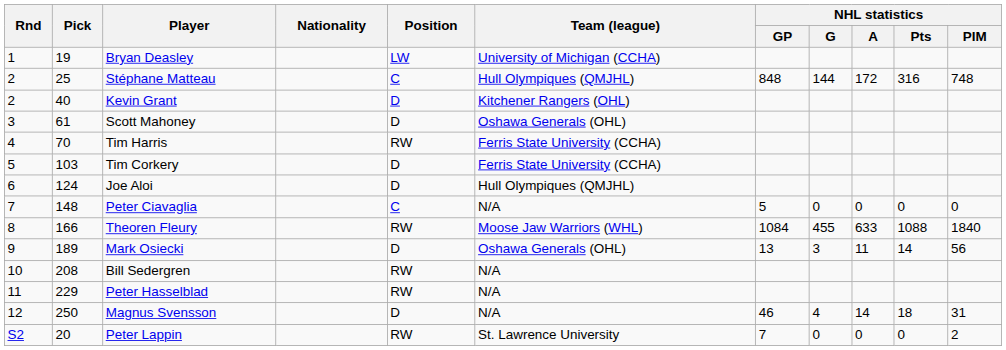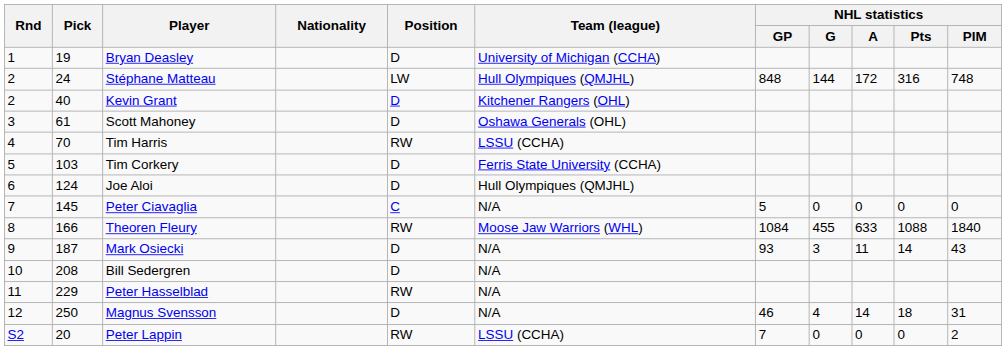Bryan Deasley | Position: LW -> D
Stéphane Matteau | Pick: 25 -> 24
Stéphane Matteau | Position: C -> LW
Tim Harris | Team (league): Ferris State University (CCHA) -> LSSU (CCHA)
Peter Ciavaglia | Pick: 148 -> 145
Mark Osiecki | Pick: 189 -> 187
Mark Osiecki | Team (league): Oshawa Generals (OHL) -> N/A
Mark Osiecki | NHL statistics / GP: 13 -> 93
Mark Osiecki | NHL statistics / PIM: 56 -> 43
Bill Sedergren | Position: RW -> D
Peter Lappin | Team (league): St. Lawrence University -> LSSU (CCHA)
